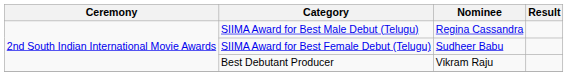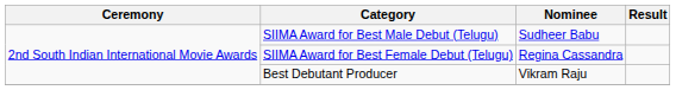SIIMA Award for Best Male Debut (Telugu) | Nominee: Regina Cassandra -> Sudheer Babu
SIIMA Award for Best Female Debut (Telugu) | Nominee: Sudheer Babu -> Regina Cassandra
